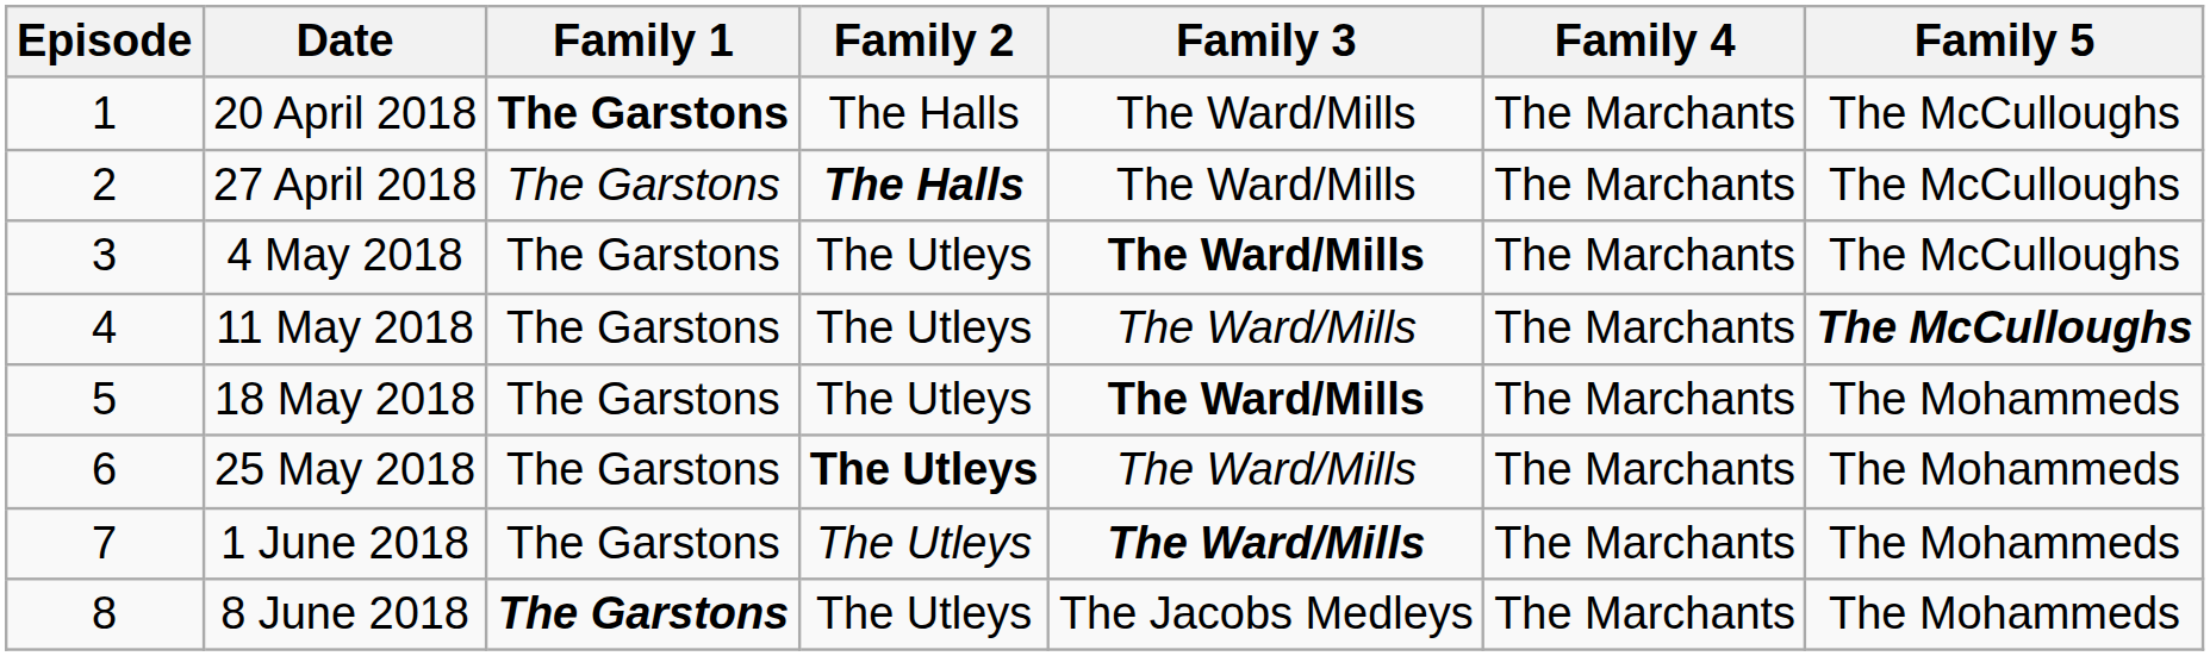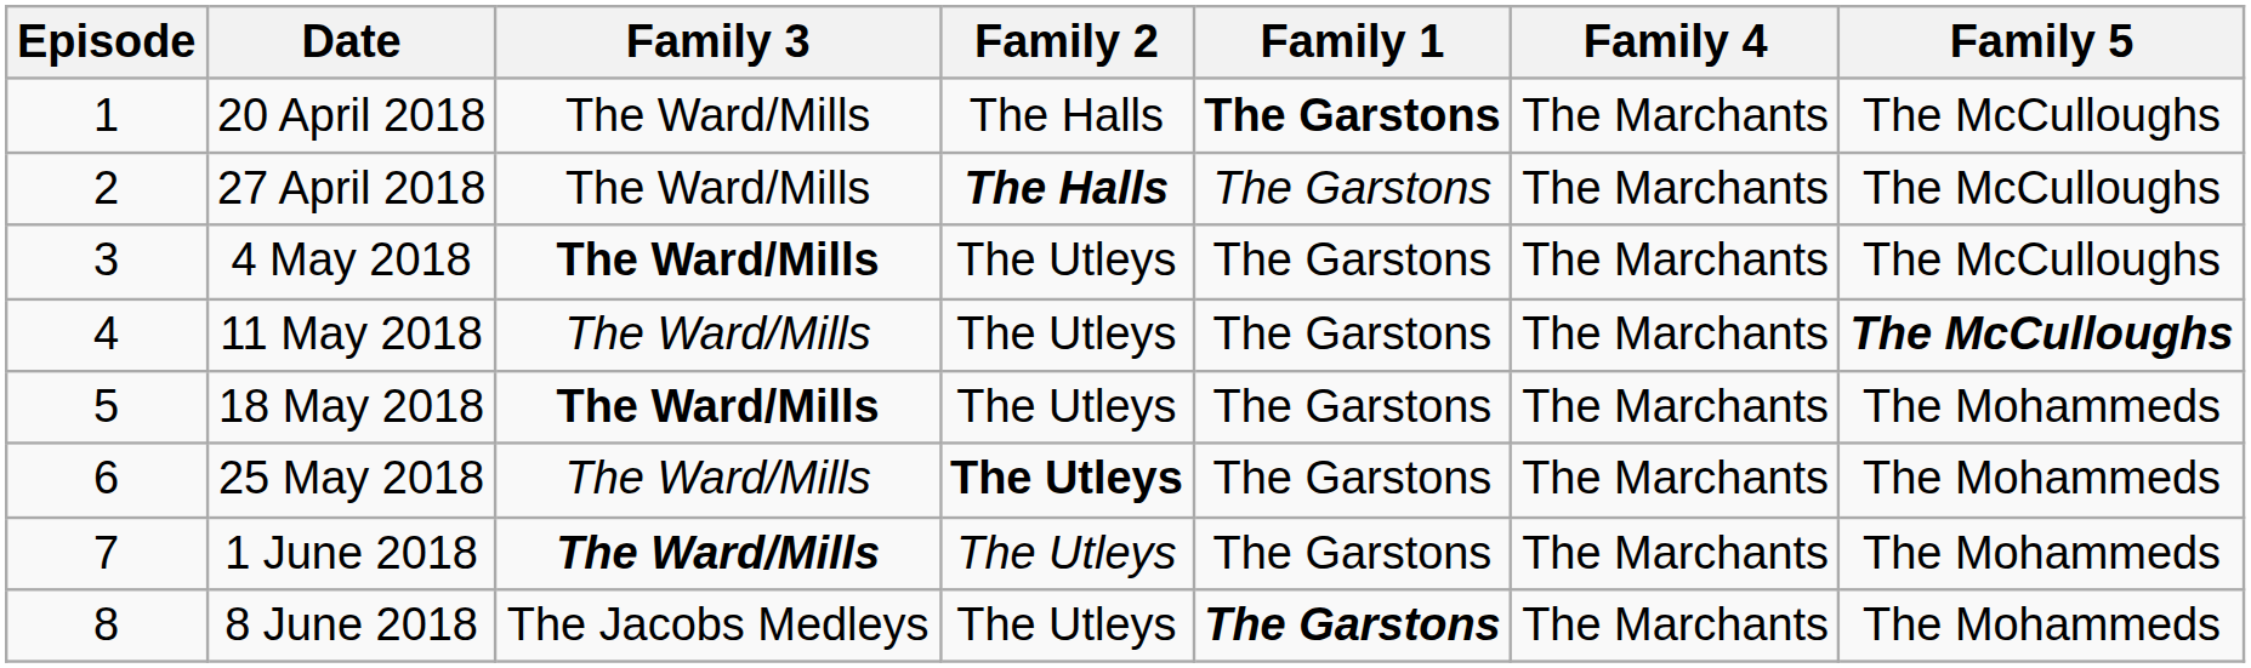columns swapped: Family 1 <-> Family 3
